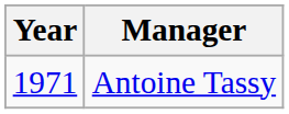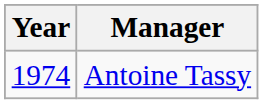Antoine Tassy | Year: 1971 -> 1974
